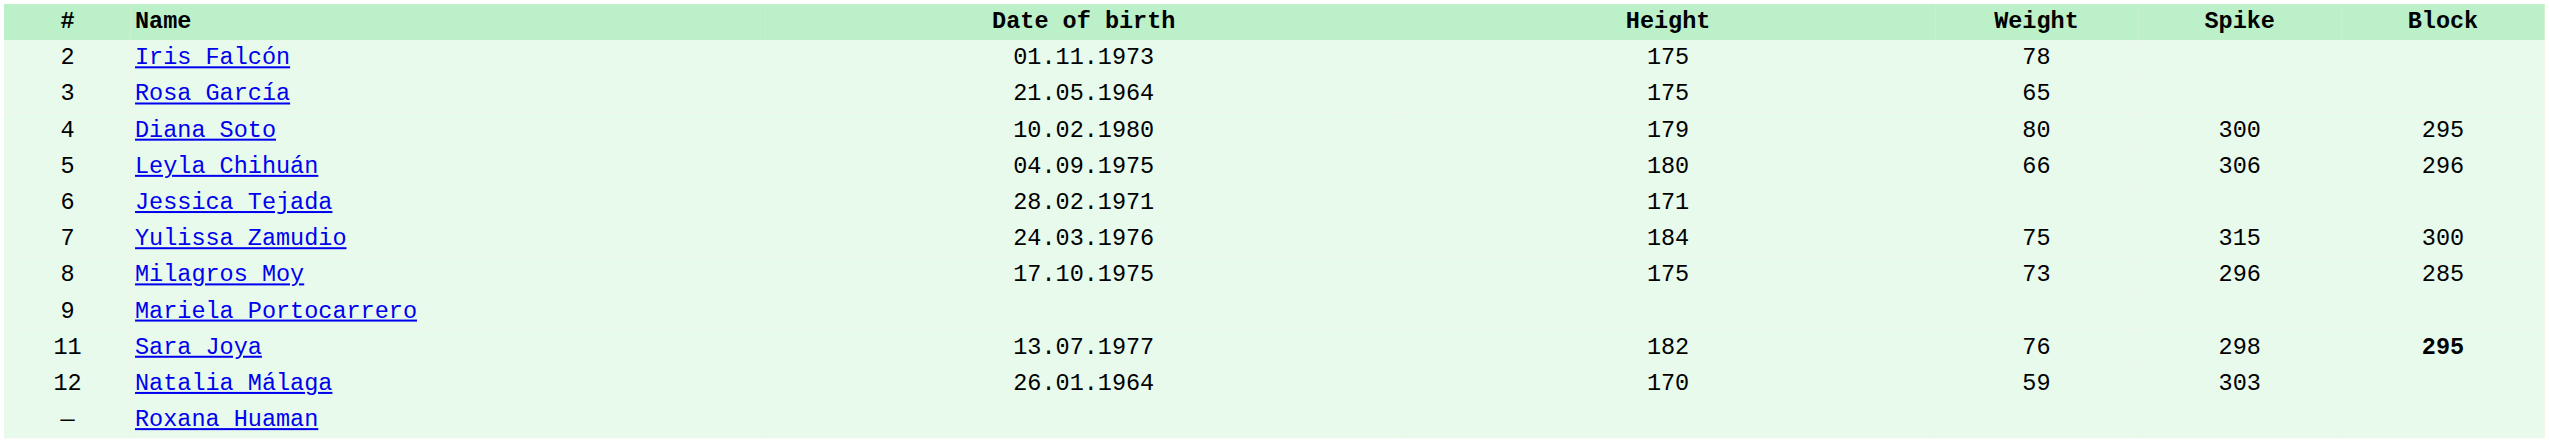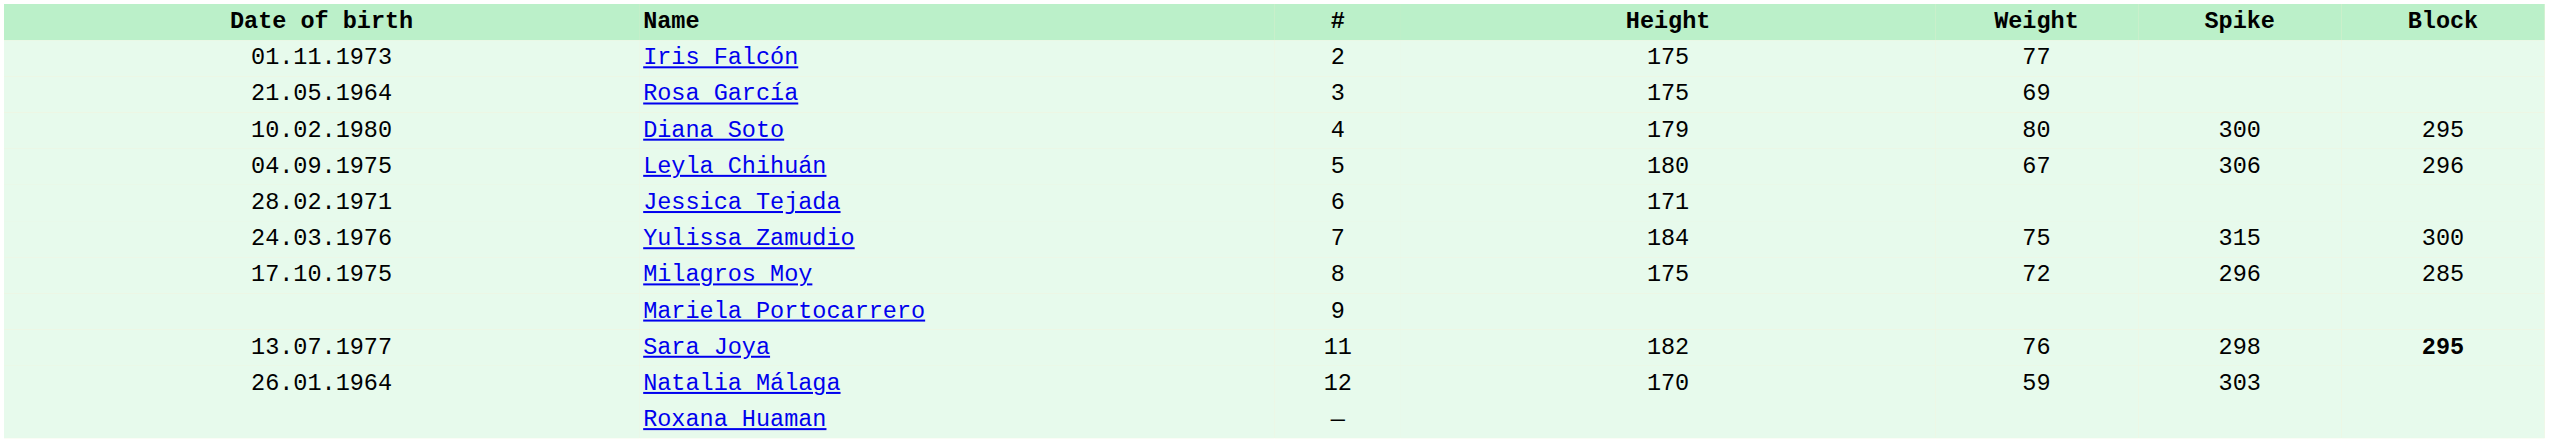columns swapped: # <-> Date of birth
Iris Falcón | Weight: 78 -> 77
Rosa García | Weight: 65 -> 69
Leyla Chihuán | Weight: 66 -> 67
Milagros Moy | Weight: 73 -> 72
